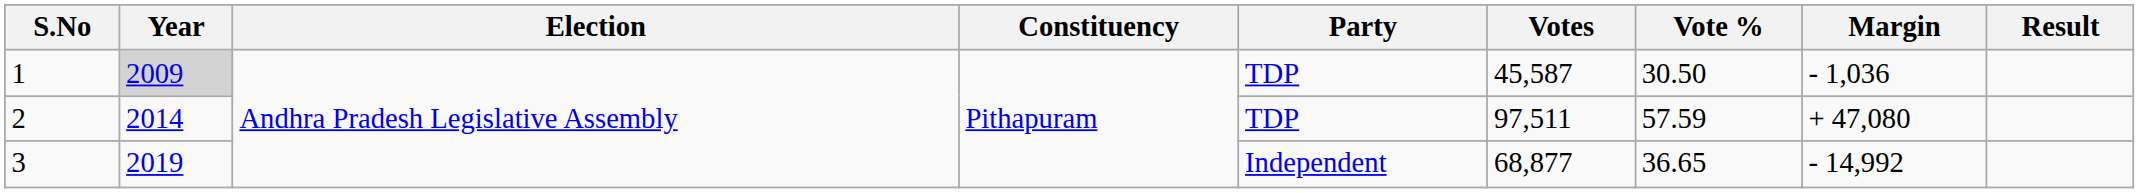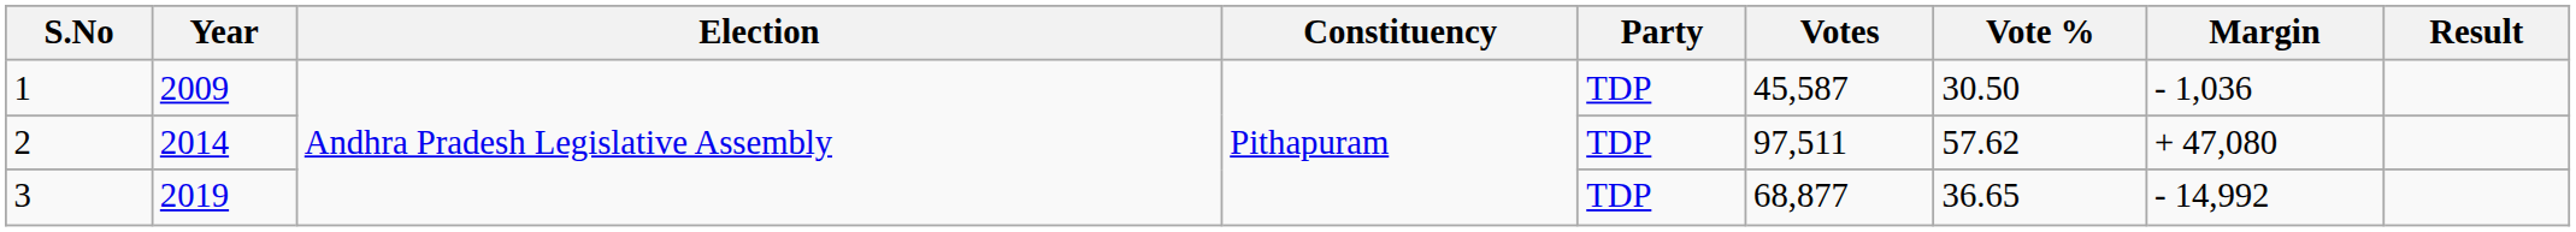1 | Year: lightgrey background -> no background
2 | Vote %: 57.59 -> 57.62
3 | Party: Independent -> TDP
